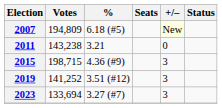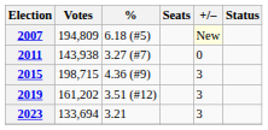2011 | Votes: 143,238 -> 143,938
2011 | %: 3.21 -> 3.27 (#7)
2019 | Votes: 141,252 -> 161,202
2023 | %: 3.27 (#7) -> 3.21
